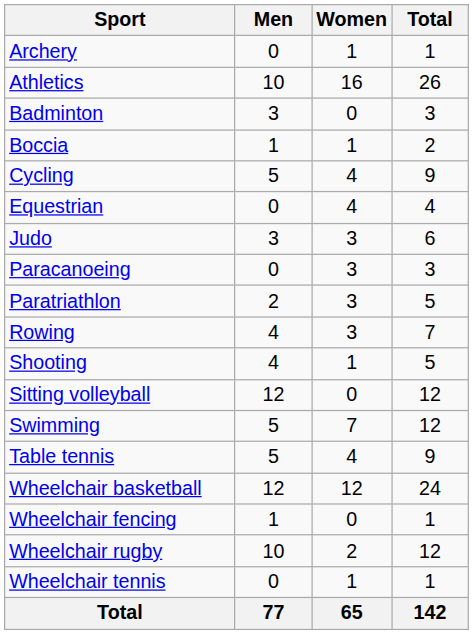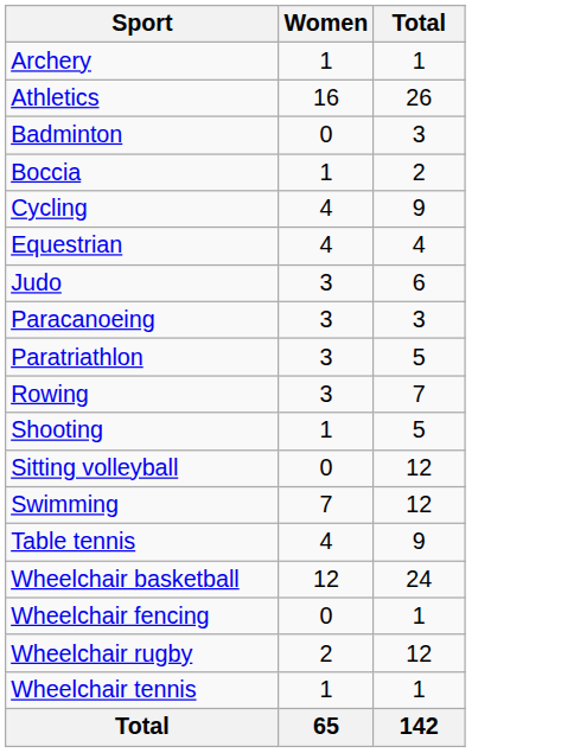- column: Men | 0 | 10 | 3 | 1 | 5 | 0 | 3 | 0 | 2 | 4 | 4 | 12 | 5 | 5 | 12 | 1 | 10 | 0 | 77
